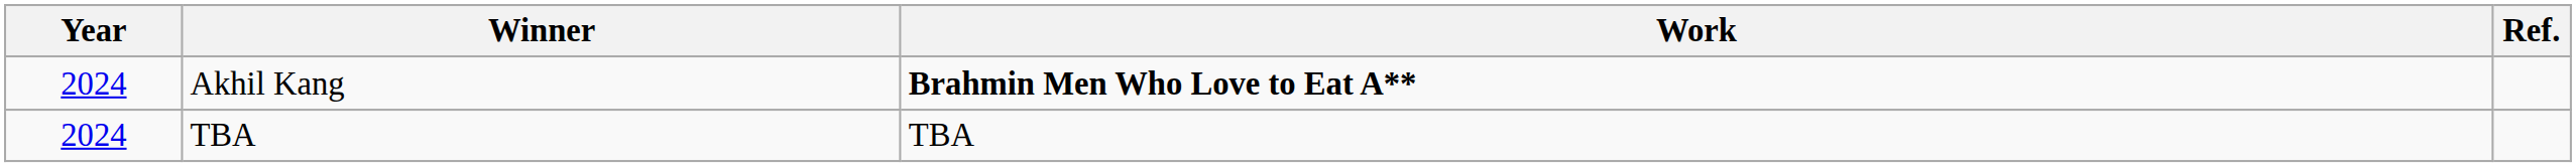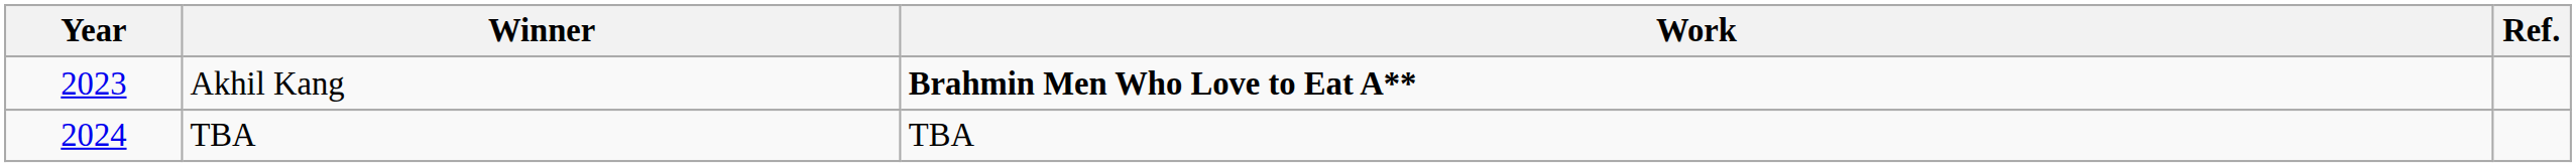Akhil Kang | Year: 2024 -> 2023
